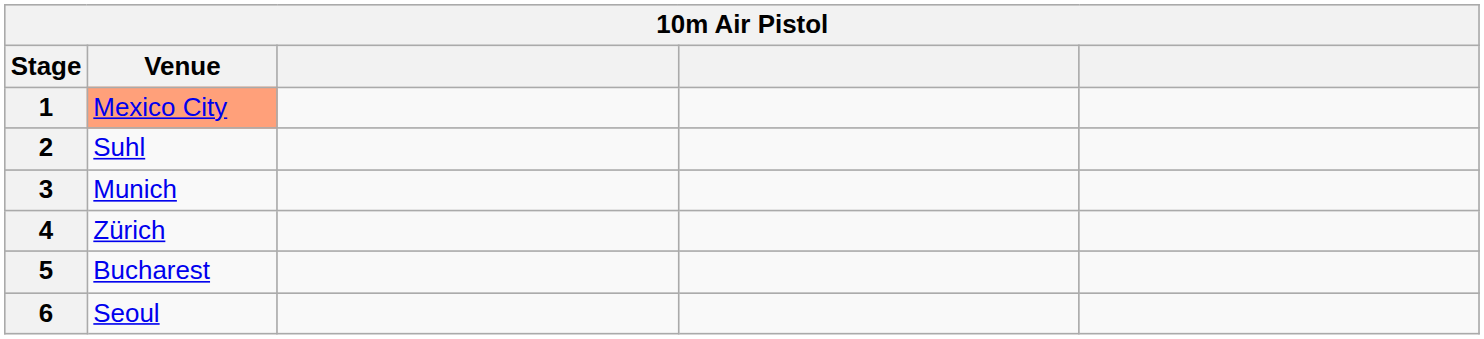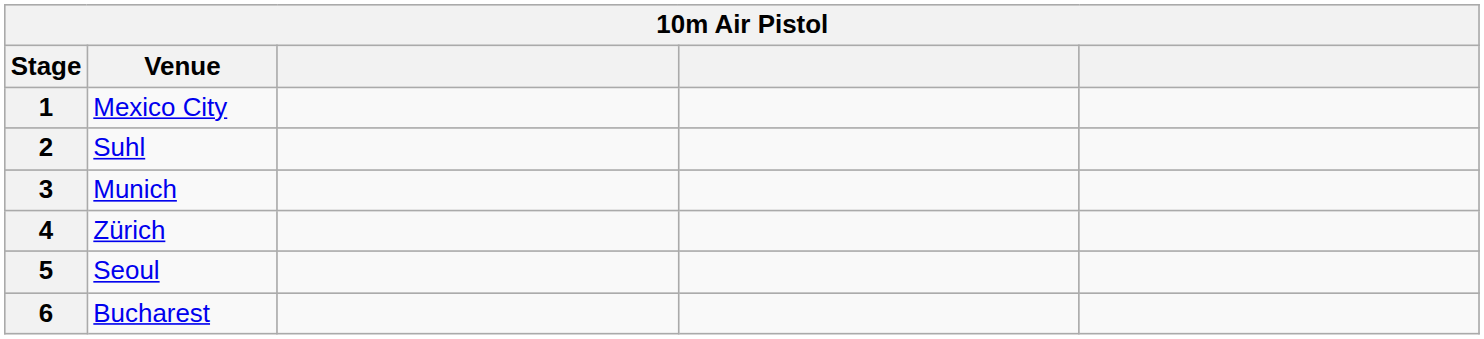1 | Venue: lightsalmon background -> no background
5 | Venue: Bucharest -> Seoul
6 | Venue: Seoul -> Bucharest
